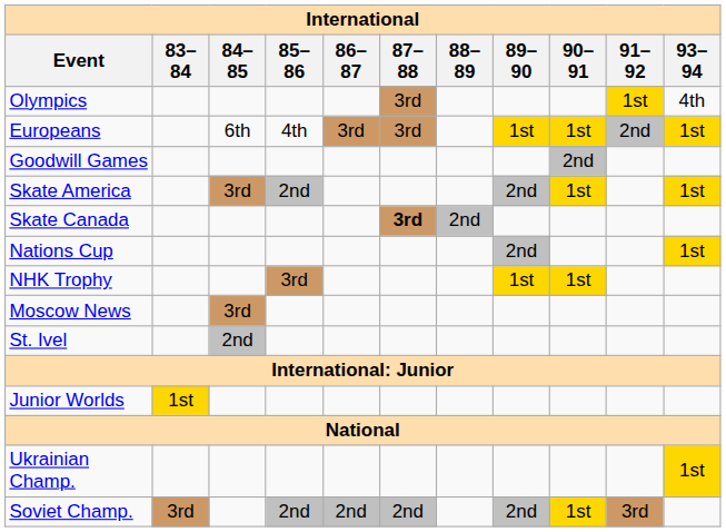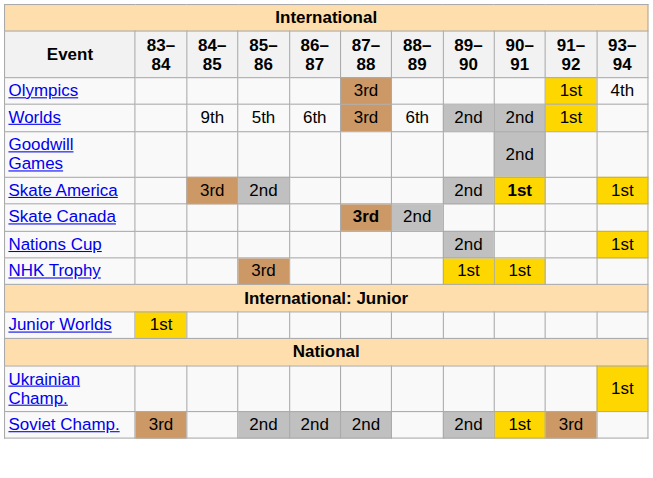+ row: Worlds | 9th | 5th | 6th | 3rd | 6th | 2nd | 2nd | 1st
- row: Europeans | 6th | 4th | 3rd | 3rd | 1st | 1st | 2nd | 1st
Skate America | 90–91: normal -> bold
- row: Moscow News | 3rd
- row: St. Ivel | 2nd
